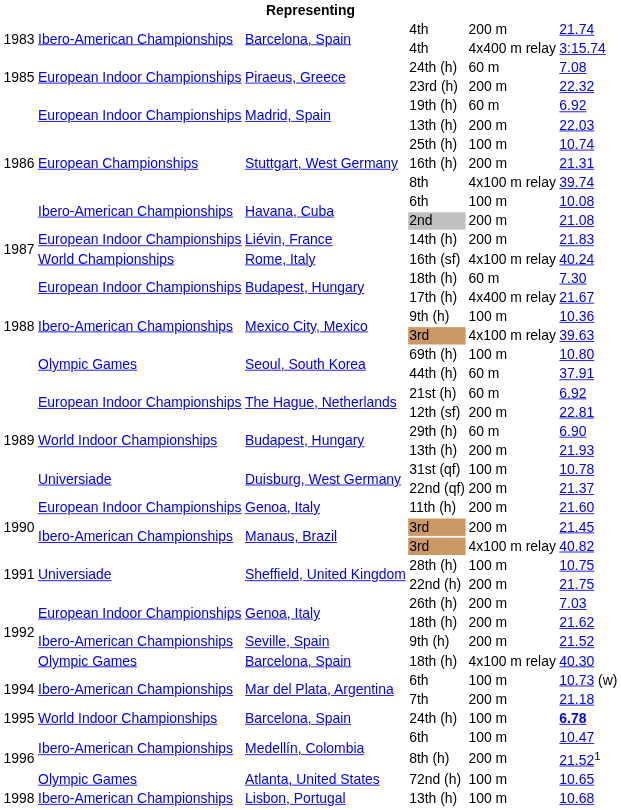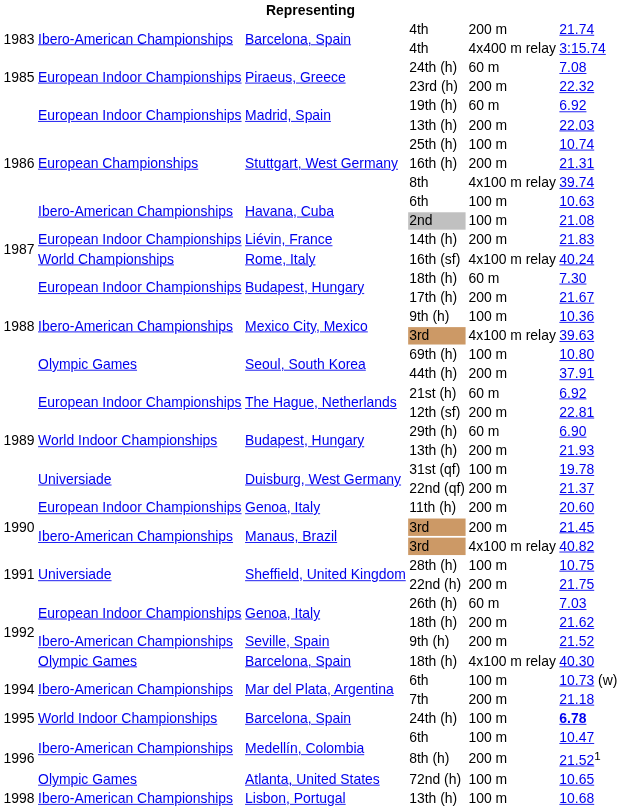Havana, Cuba / 6th | column 6: 10.08 -> 10.63
2nd | column 5: 200 m -> 100 m
17th (h) | column 5: 4x400 m relay -> 200 m
44th (h) | column 5: 60 m -> 200 m
31st (qf) | column 6: 10.78 -> 19.78
11th (h) | column 6: 21.60 -> 20.60
26th (h) | column 5: 200 m -> 60 m
